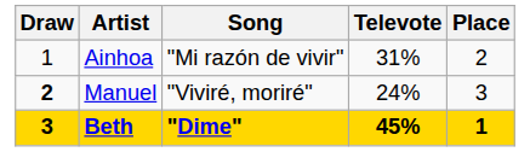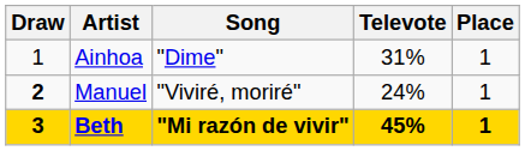Ainhoa | Song: "Mi razón de vivir" -> "Dime"
Ainhoa | Place: 2 -> 1
Manuel | Place: 3 -> 1
Beth | Song: "Dime" -> "Mi razón de vivir"
